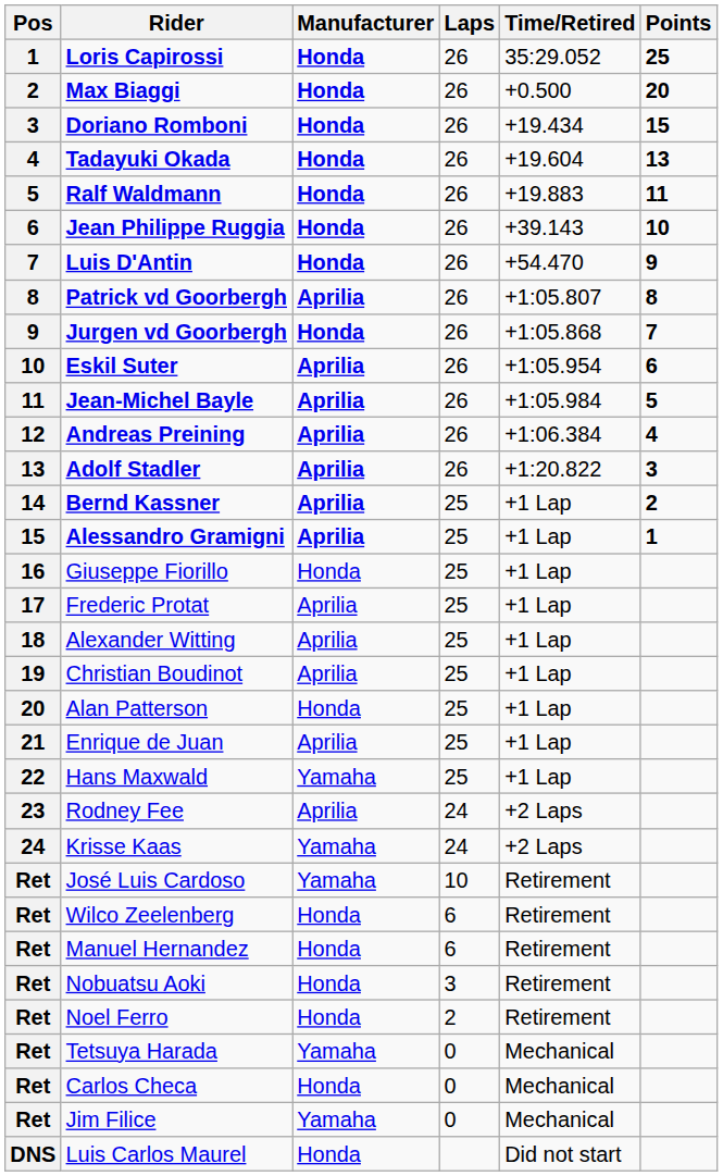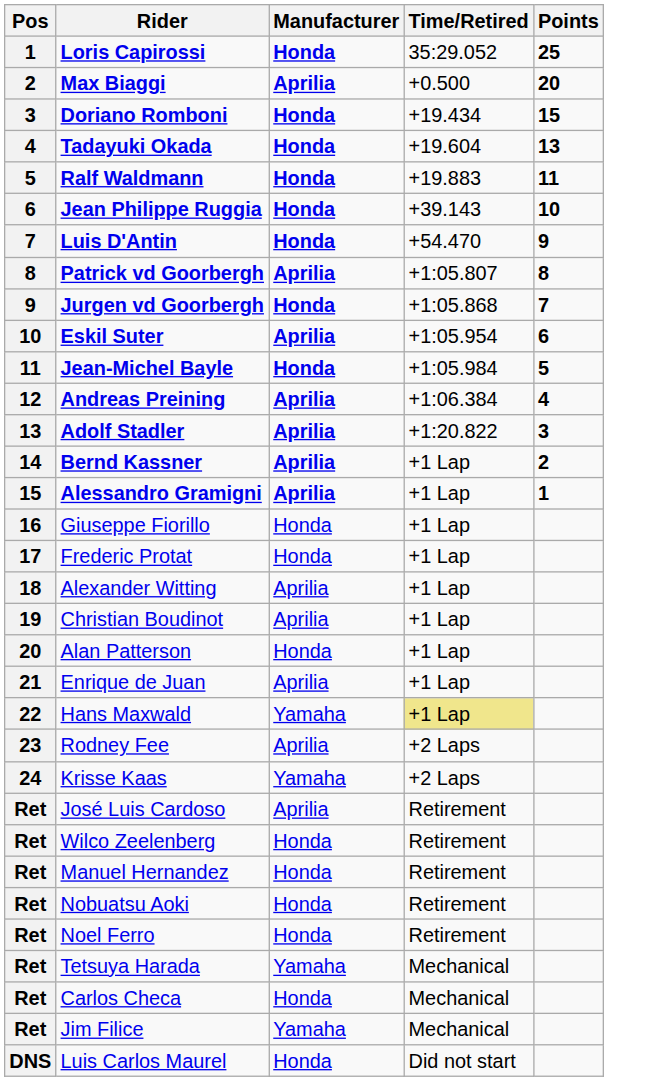- column: Laps | 26 | 26 | 26 | 26 | 26 | 26 | 26 | 26 | 26 | 26 | 26 | 26 | 26 | 25 | 25 | 25 | 25 | 25 | 25 | 25 | 25 | 25 | 24 | 24 | 10 | 6 | 6 | 3 | 2 | 0 | 0 | 0
Max Biaggi | Manufacturer: Honda -> Aprilia
Jean-Michel Bayle | Manufacturer: Aprilia -> Honda
Frederic Protat | Manufacturer: Aprilia -> Honda
Hans Maxwald | Time/Retired: no background -> khaki background
José Luis Cardoso | Manufacturer: Yamaha -> Aprilia
